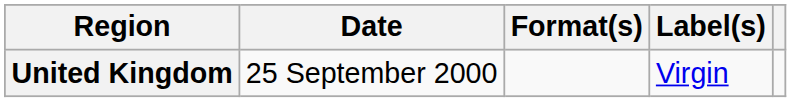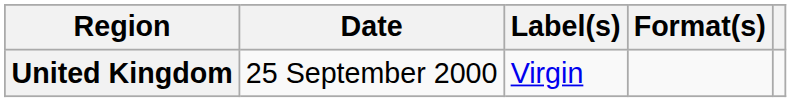columns swapped: Format(s) <-> Label(s)
